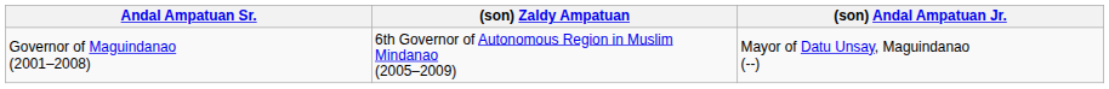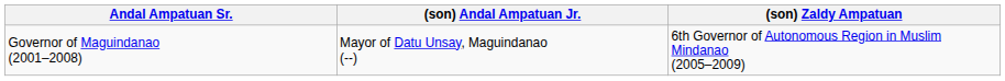columns swapped: (son) Andal Ampatuan Jr. <-> (son) Zaldy Ampatuan
